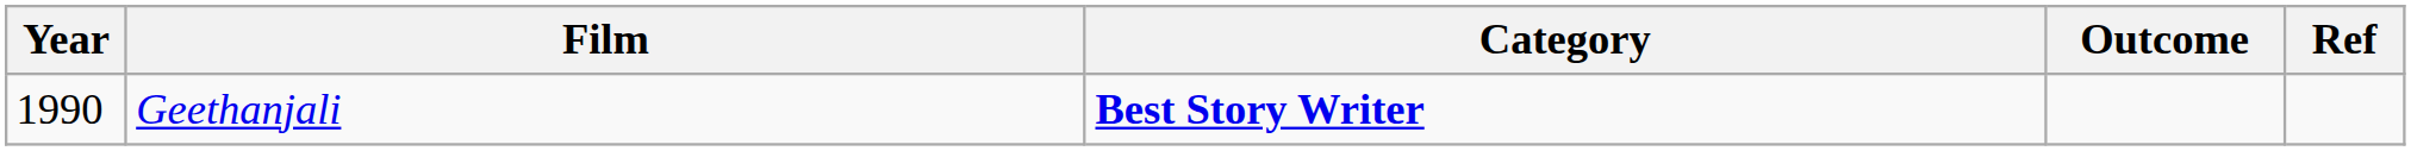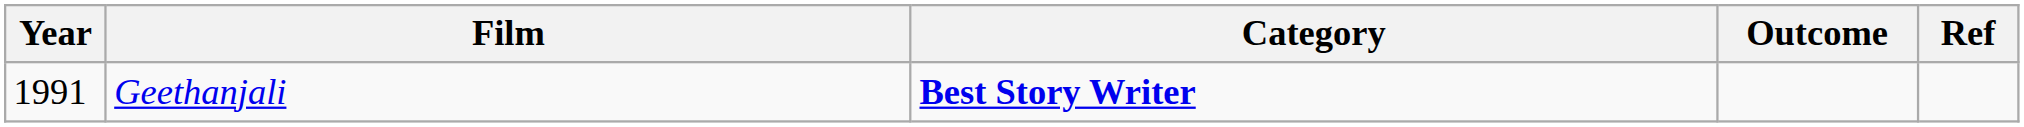Geethanjali | Year: 1990 -> 1991
